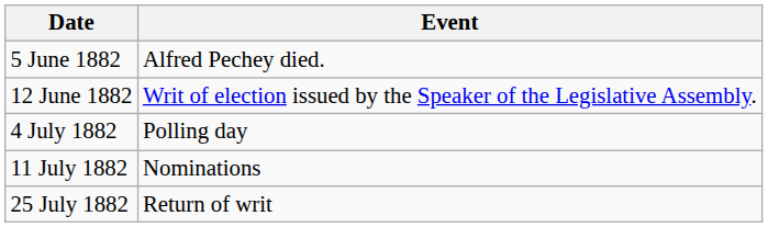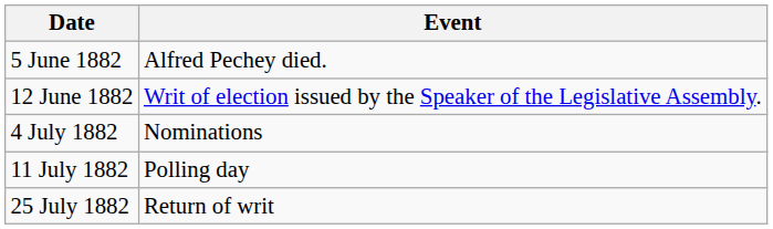4 July 1882 | Event: Polling day -> Nominations
11 July 1882 | Event: Nominations -> Polling day
